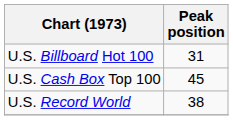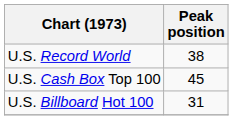rows swapped: U.S. Billboard Hot 100 <-> U.S. Record World
